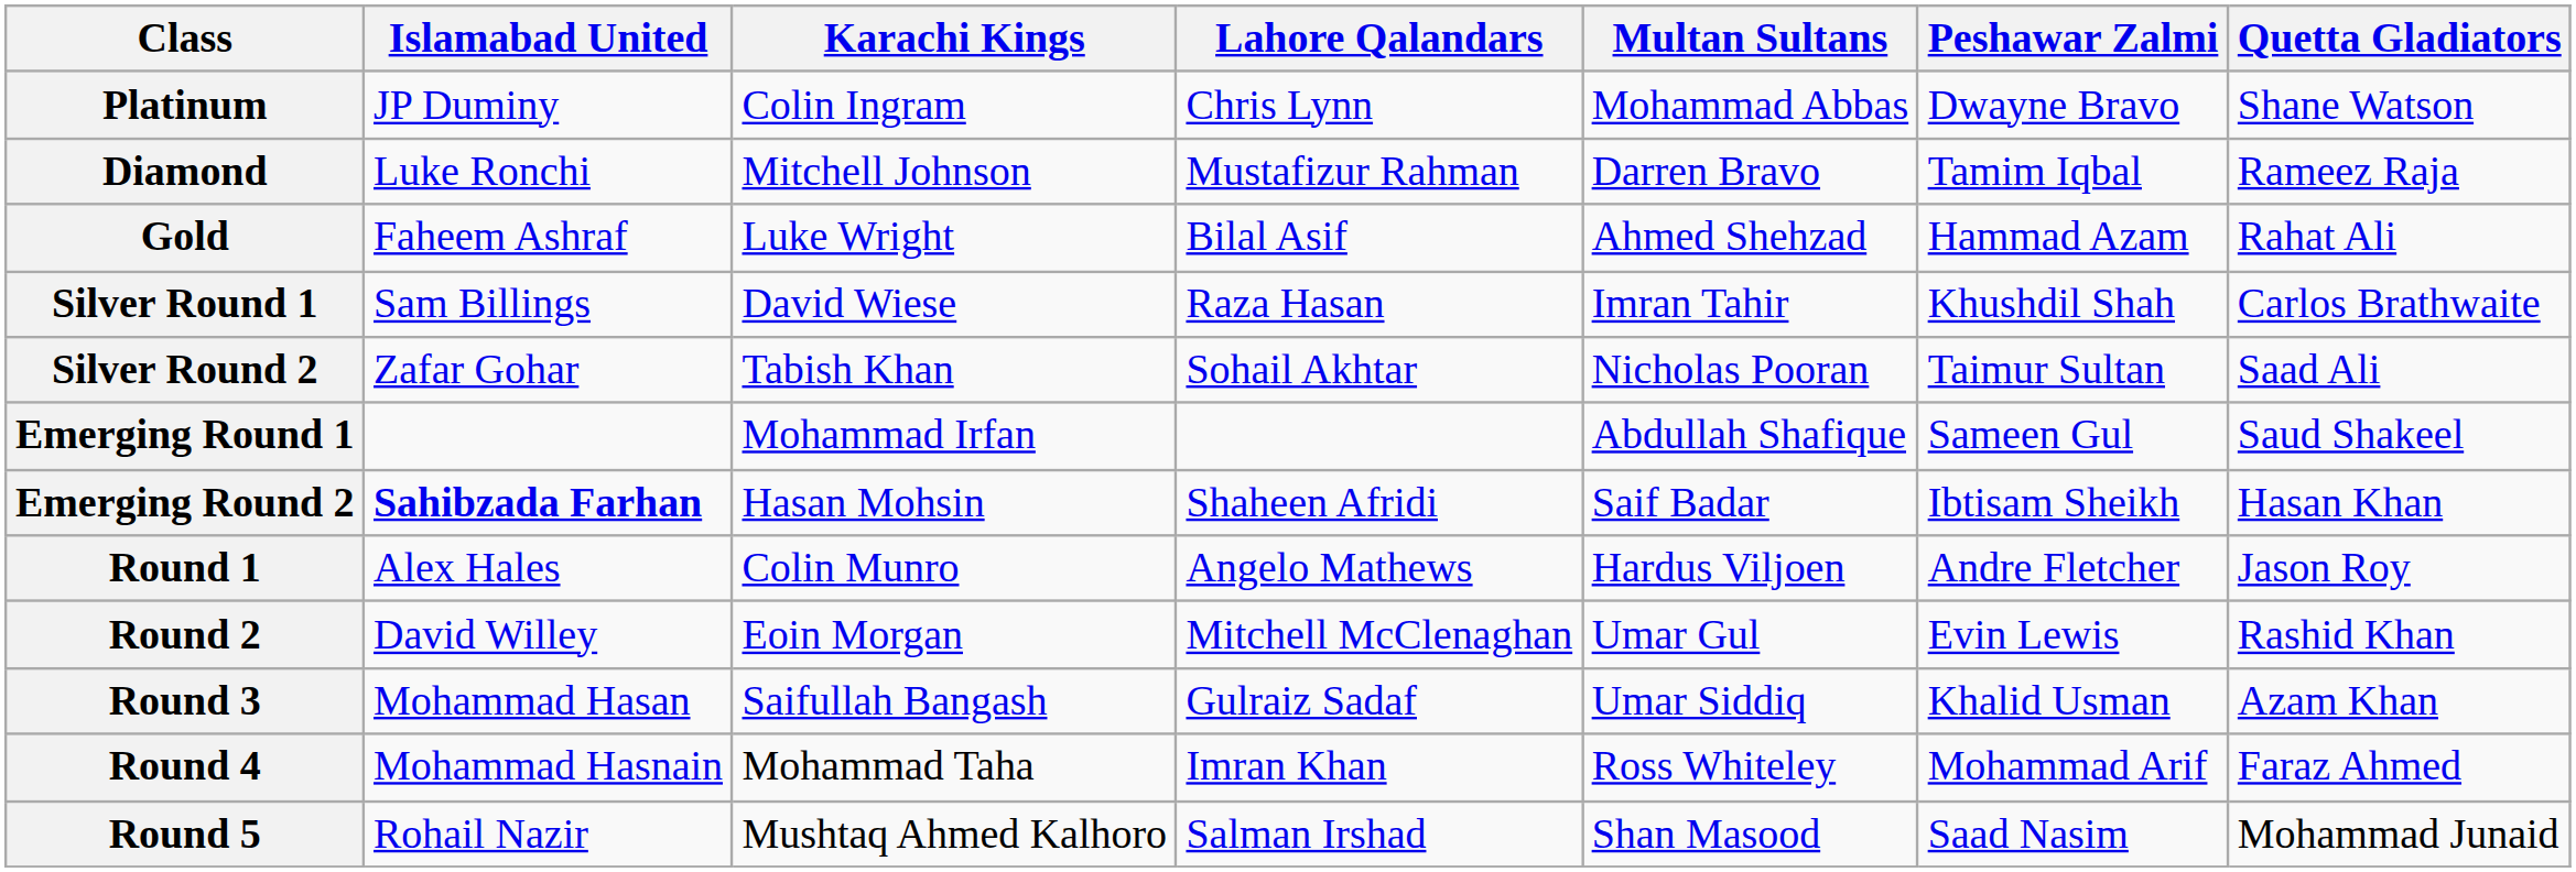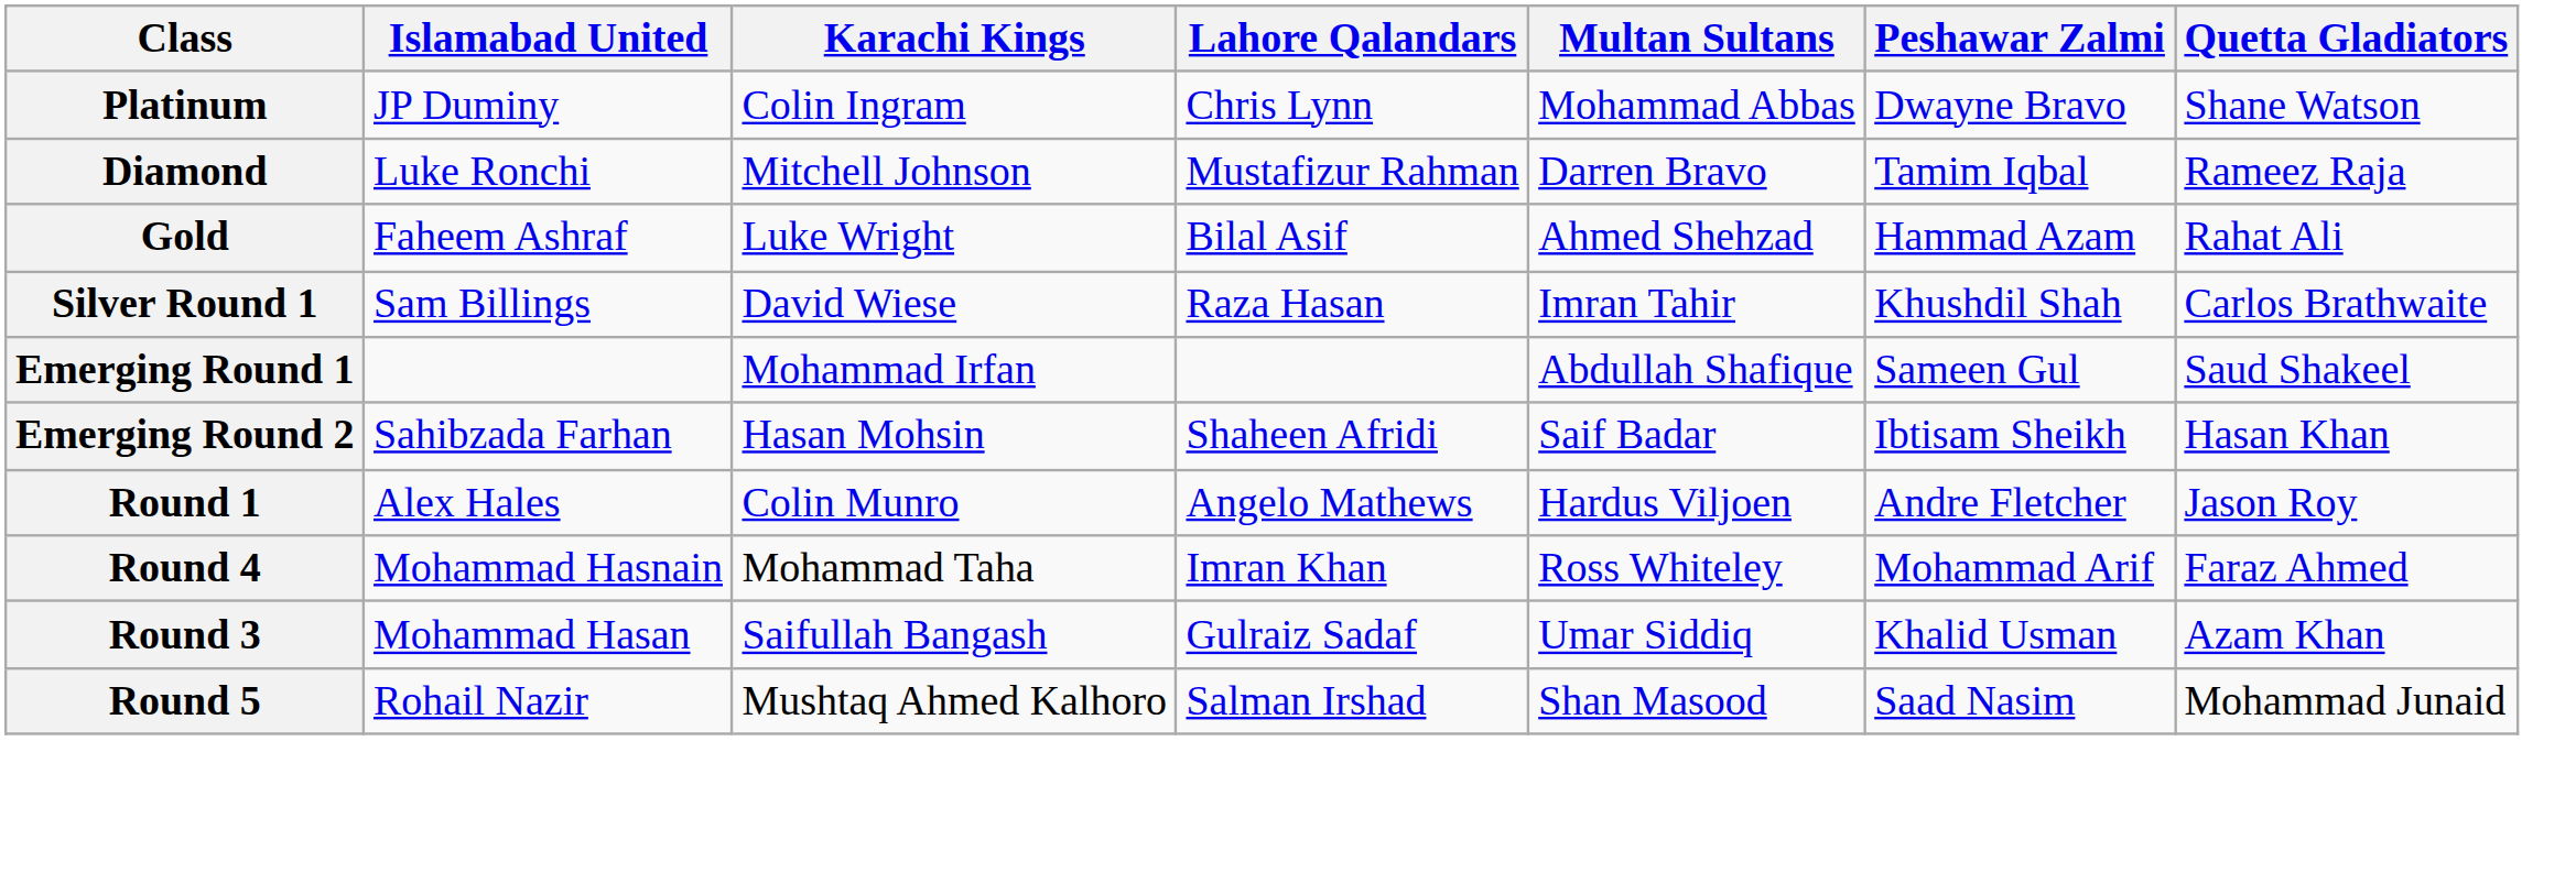- row: Silver Round 2 | Zafar Gohar | Tabish Khan | Sohail Akhtar | Nicholas Pooran | Taimur Sultan | Saad Ali
Emerging Round 2 | Islamabad United: bold -> normal
- row: Round 2 | David Willey | Eoin Morgan | Mitchell McClenaghan | Umar Gul | Evin Lewis | Rashid Khan
rows swapped: Round 3 <-> Round 4
